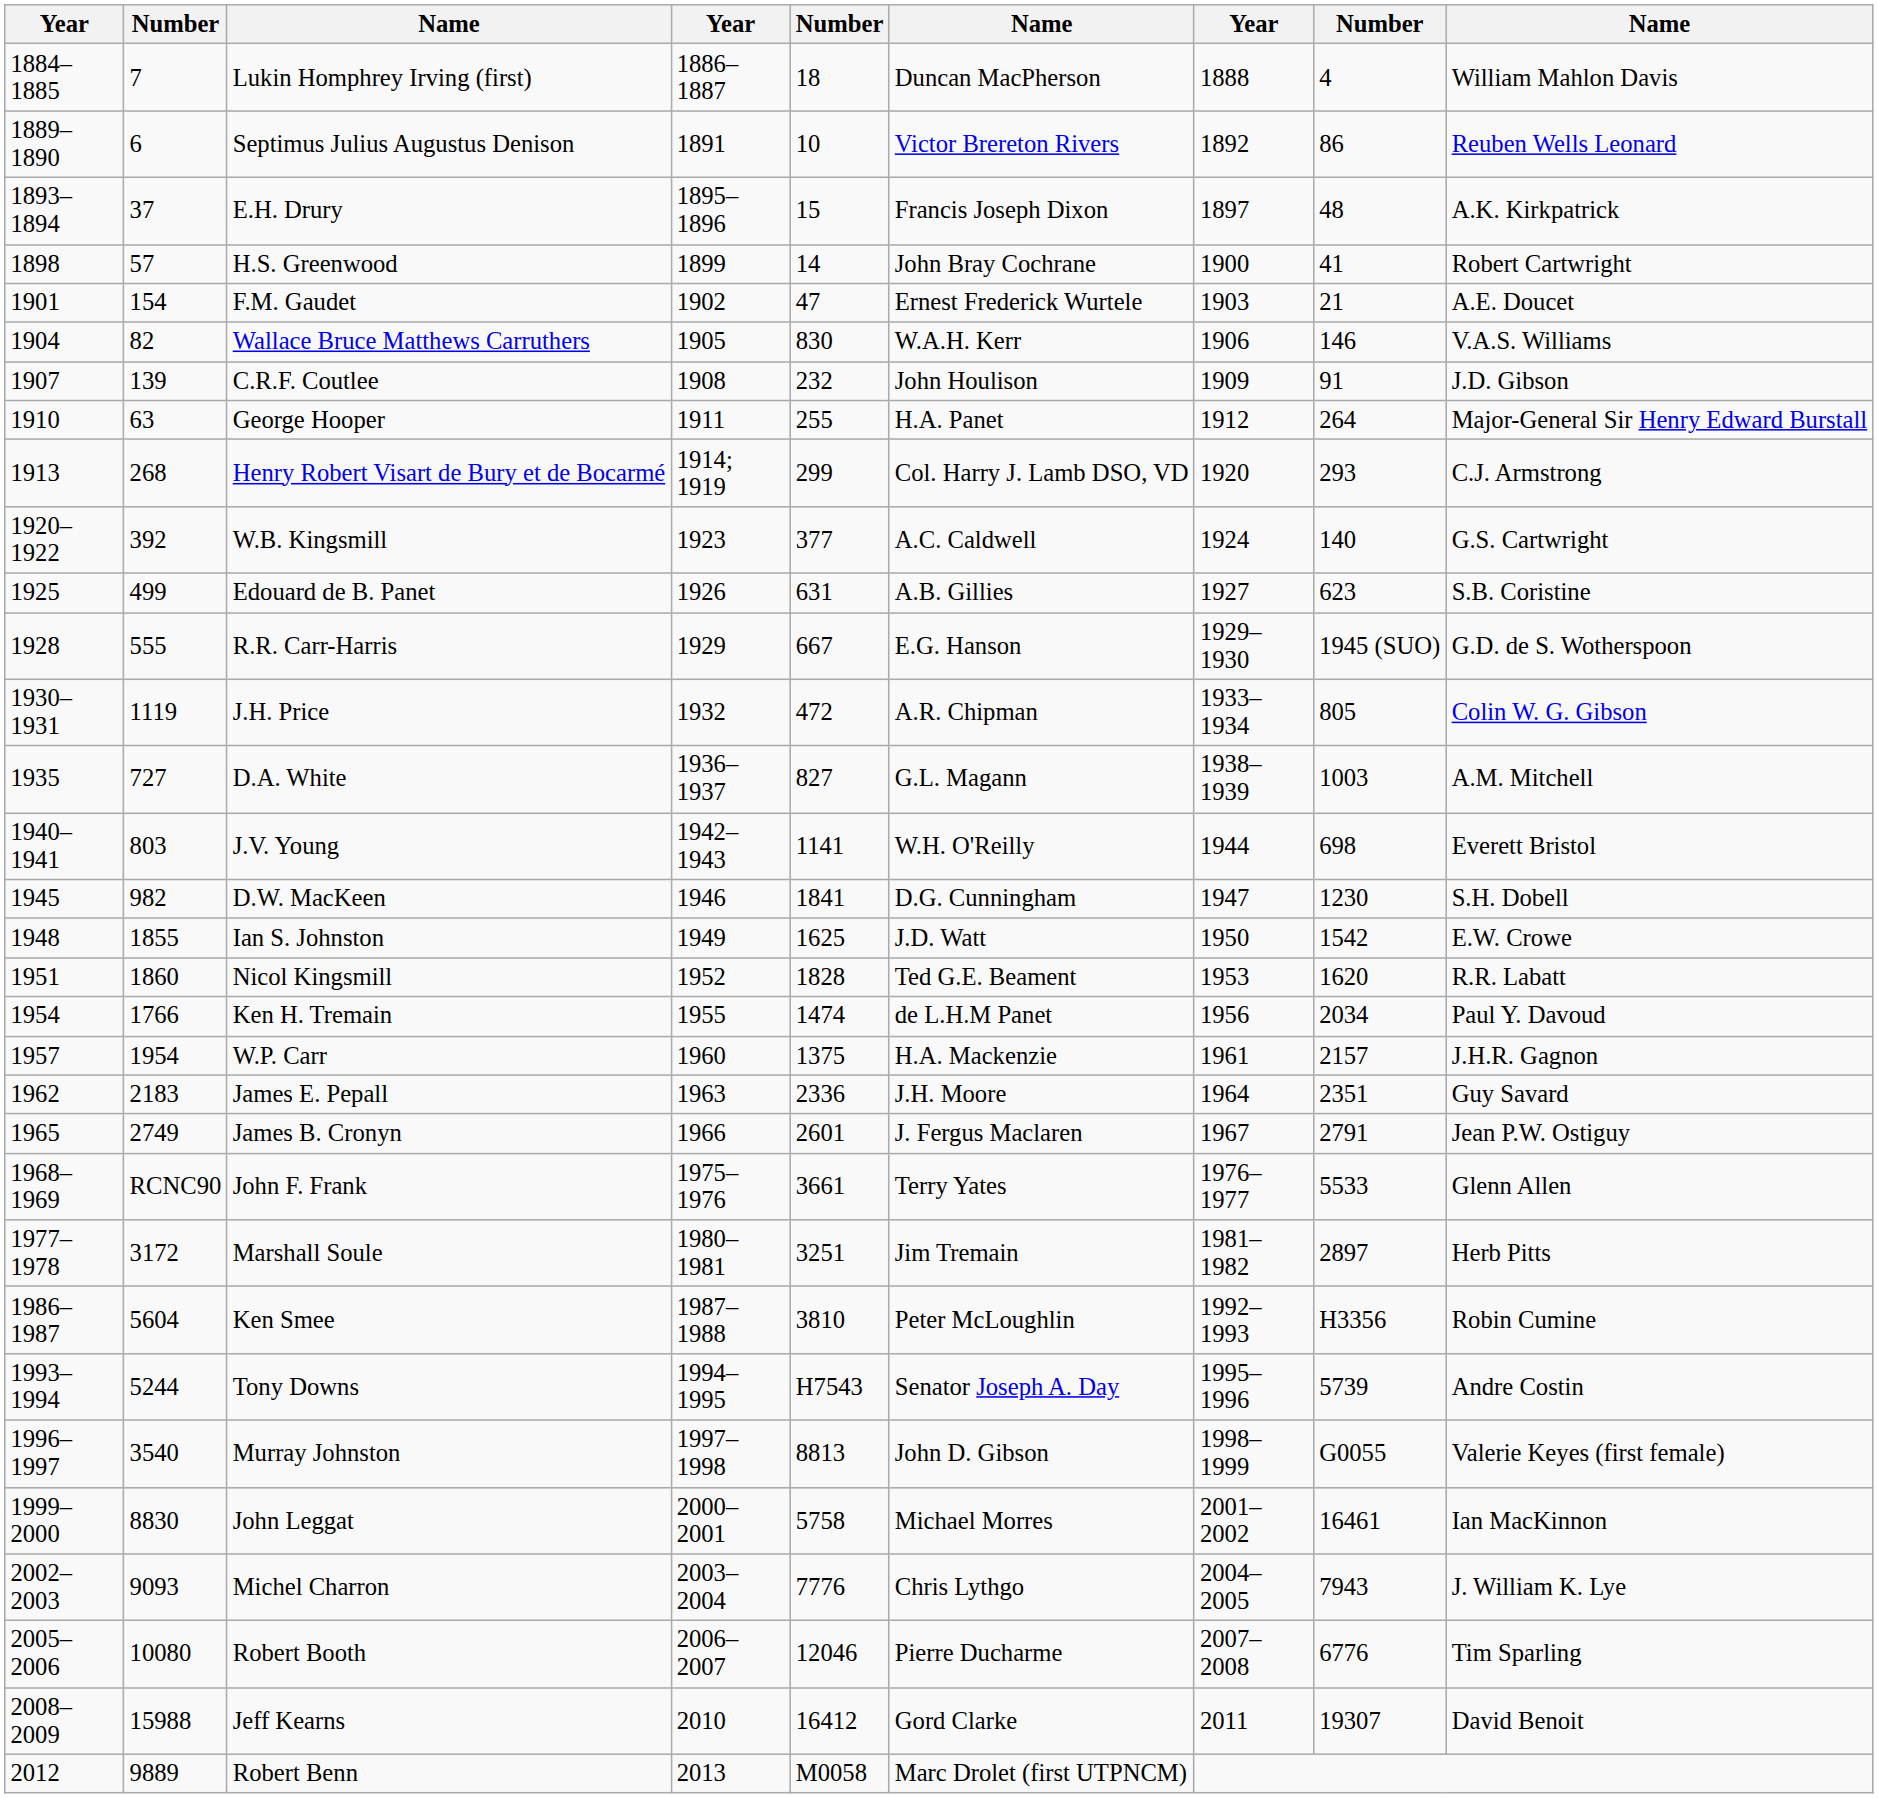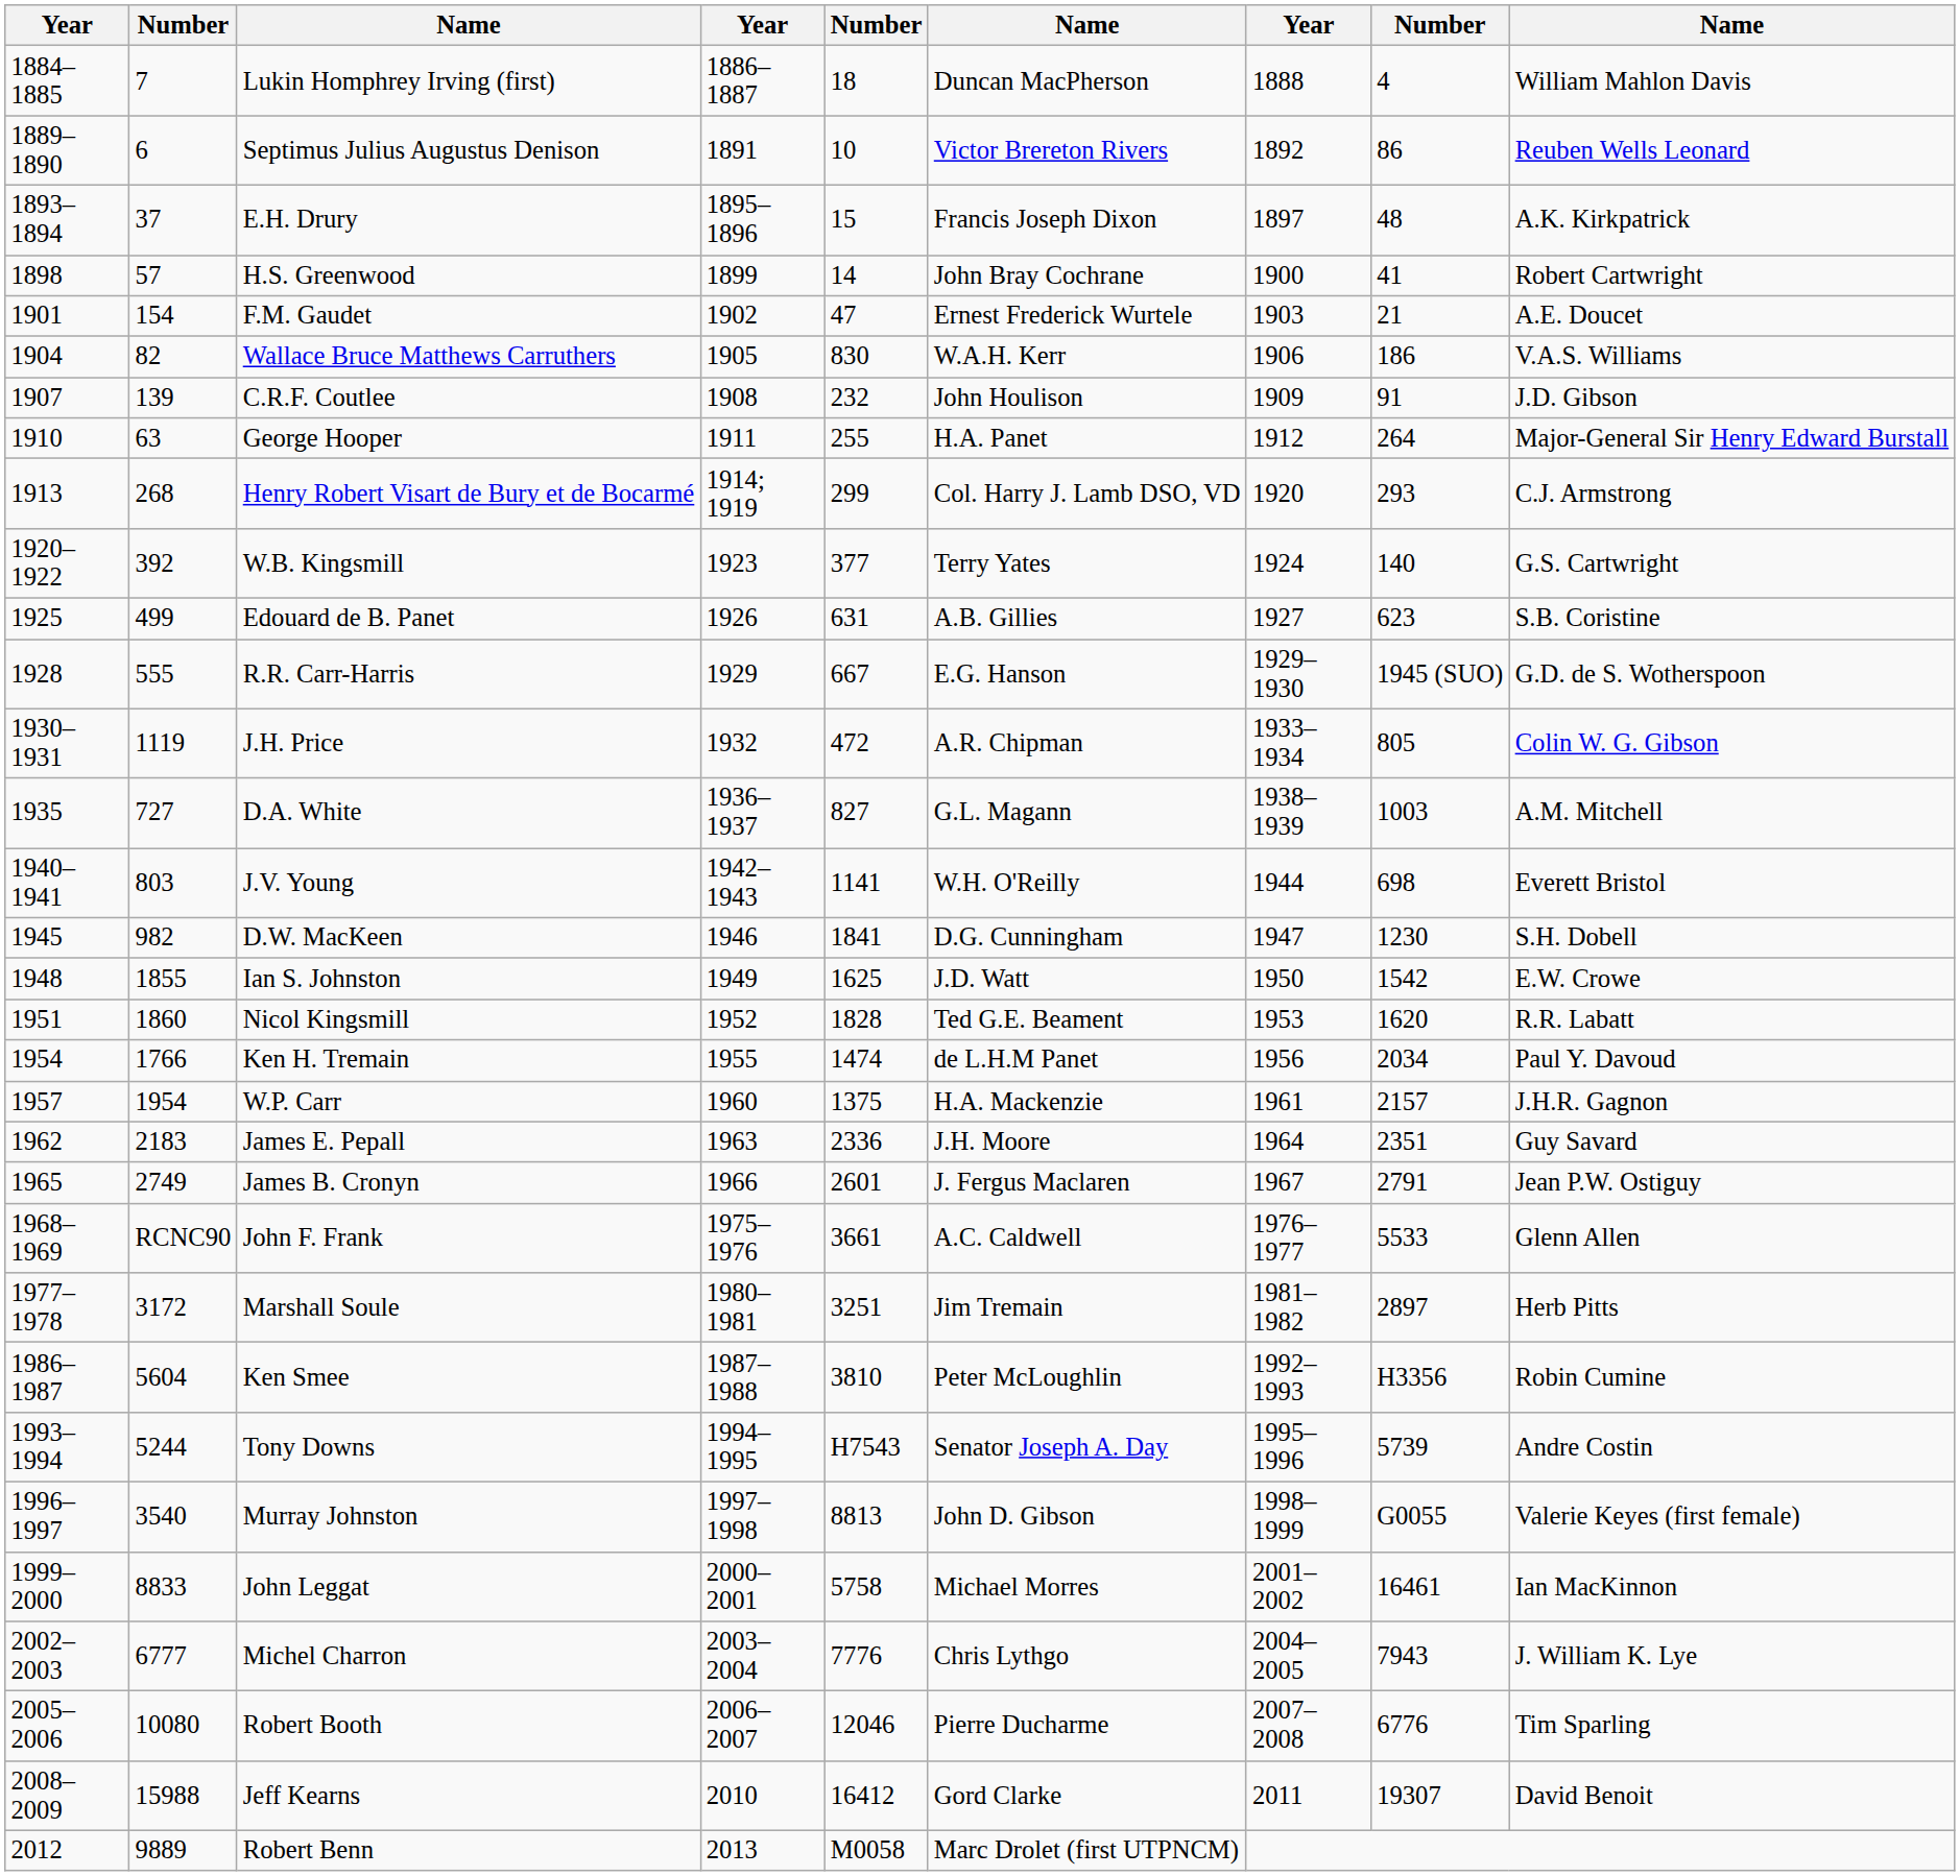Wallace Bruce Matthews Carruthers | column 8: 146 -> 186
W.B. Kingsmill | column 6: A.C. Caldwell -> Terry Yates
John F. Frank | column 6: Terry Yates -> A.C. Caldwell
John Leggat | column 2: 8830 -> 8833
Michel Charron | column 2: 9093 -> 6777
